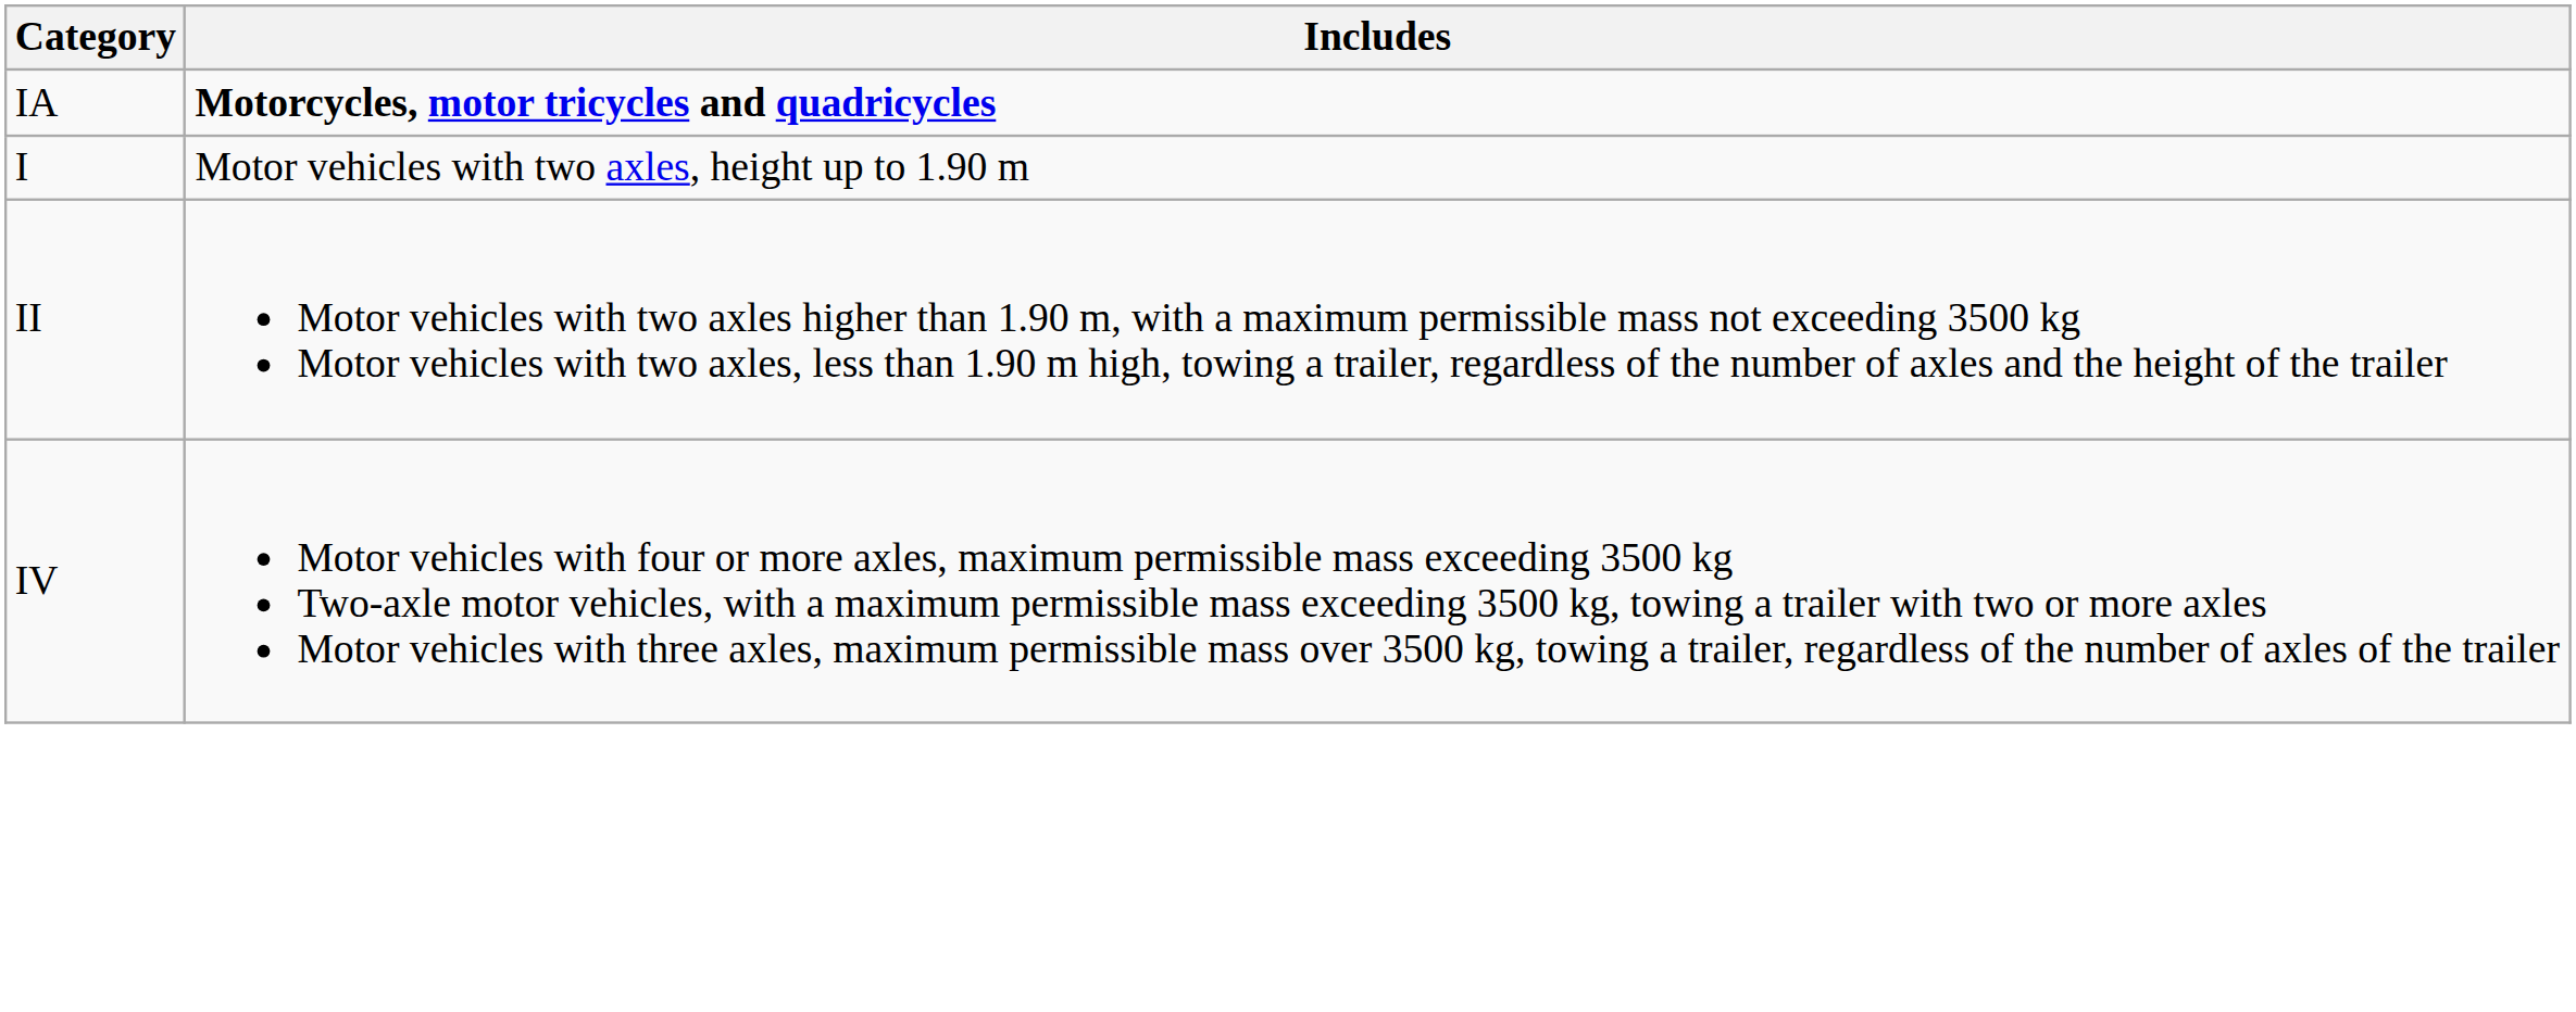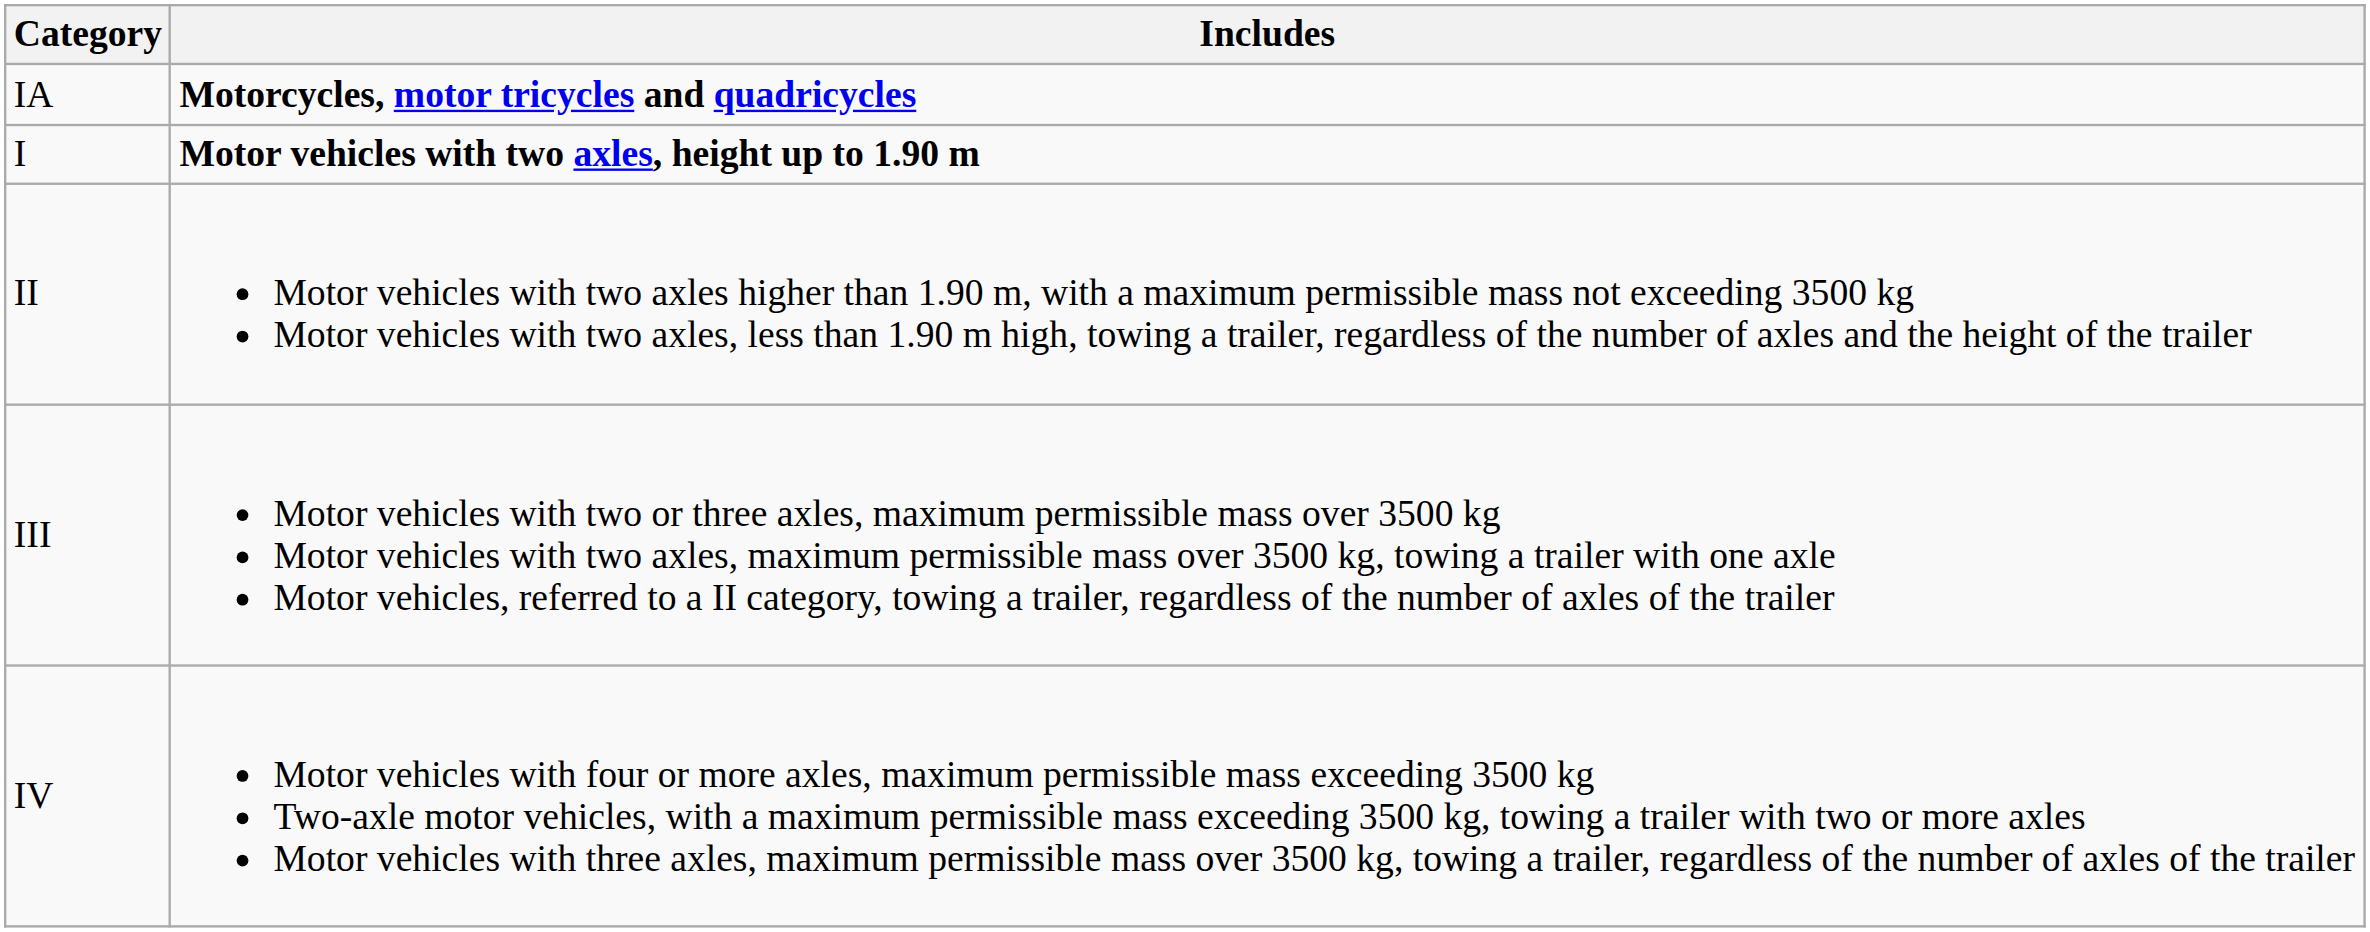I | Includes: normal -> bold
+ row: III | Motor vehicles with two or three axles, maximum permissible mass over 3500 kg Motor vehicles with two axles, maximum permissible mass over 3500 kg, towing a trailer with one axle Motor vehicles, referred to a II category, towing a trailer, regardless of the number of axles of the trailer
